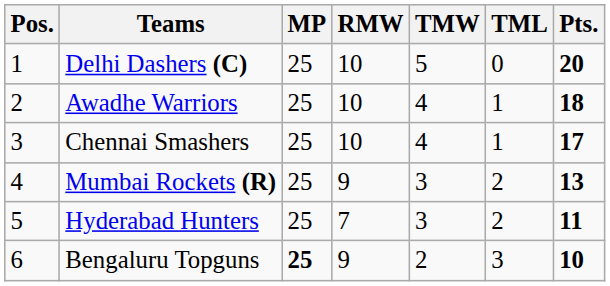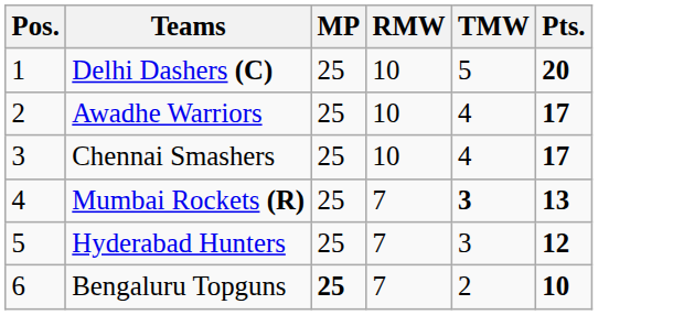- column: TML | 0 | 1 | 1 | 2 | 2 | 3
Awadhe Warriors | Pts.: 18 -> 17
Mumbai Rockets (R) | RMW: 9 -> 7
Mumbai Rockets (R) | TMW: normal -> bold
Hyderabad Hunters | Pts.: 11 -> 12
Bengaluru Topguns | RMW: 9 -> 7
